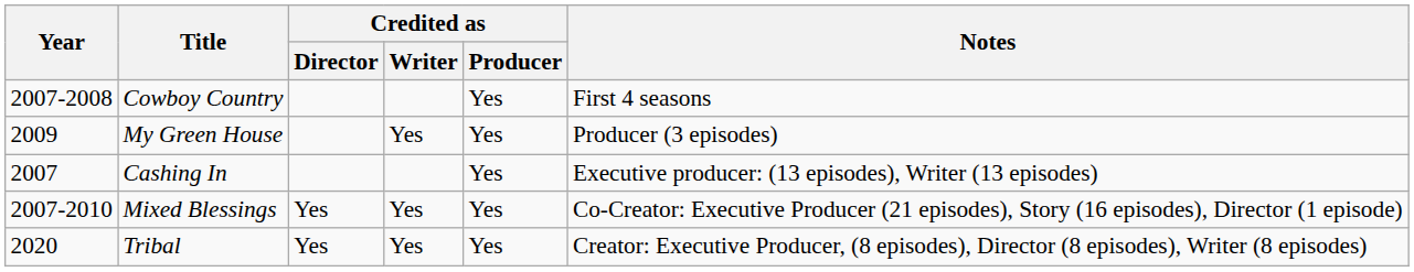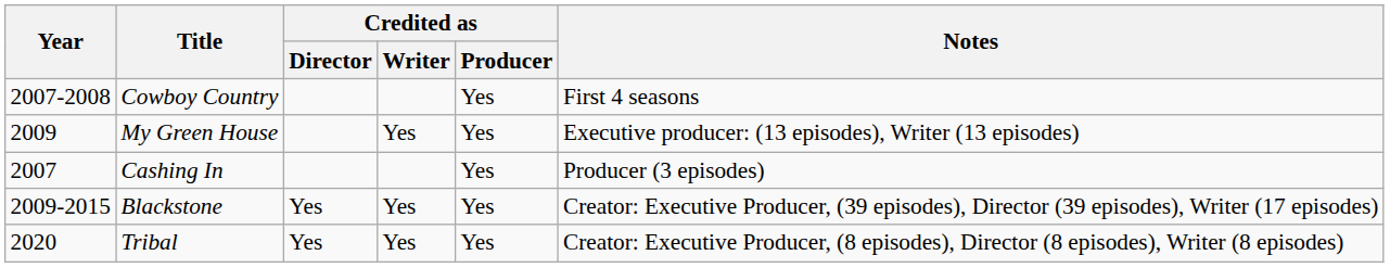My Green House | Notes: Producer (3 episodes) -> Executive producer: (13 episodes), Writer (13 episodes)
Cashing In | Notes: Executive producer: (13 episodes), Writer (13 episodes) -> Producer (3 episodes)
- row: 2007-2010 | Mixed Blessings | Yes | Yes | Yes | Co-Creator: Executive Producer (21 episodes), Story (16 episodes), Director (1 episode)
+ row: 2009-2015 | Blackstone | Yes | Yes | Yes | Creator: Executive Producer, (39 episodes), Director (39 episodes), Writer (17 episodes)
